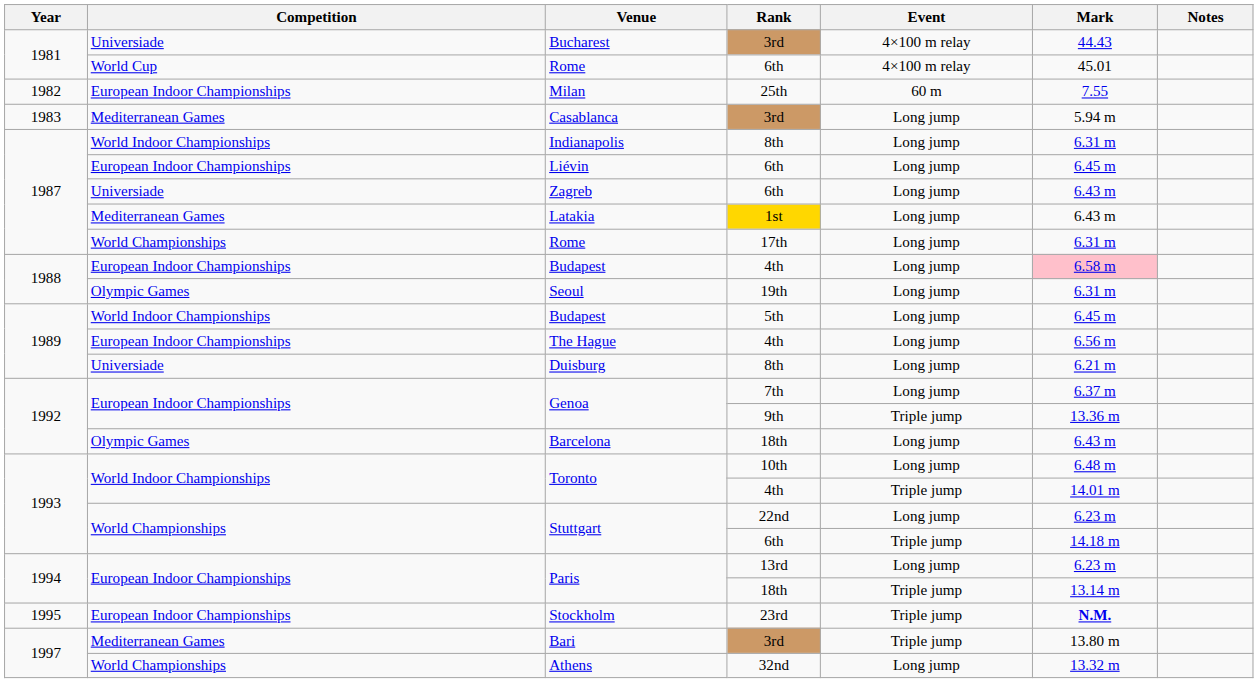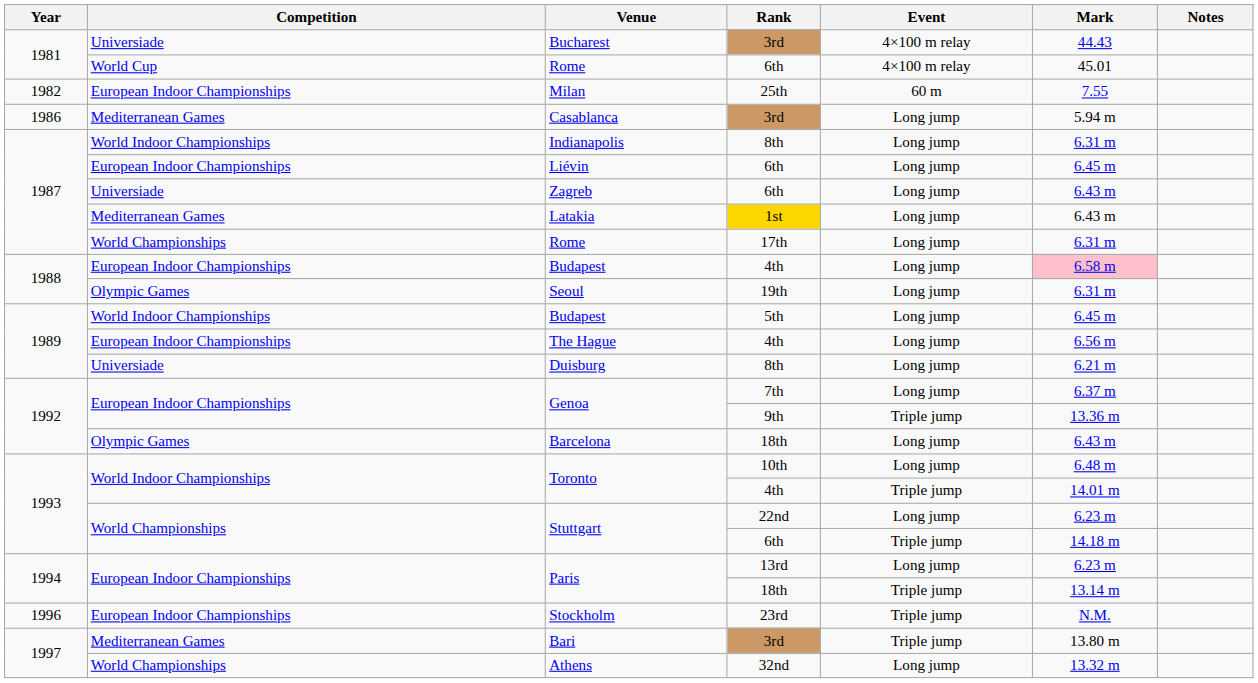Casablanca | Year: 1983 -> 1986
Stockholm | Year: 1995 -> 1996
Stockholm | Mark: bold -> normal
